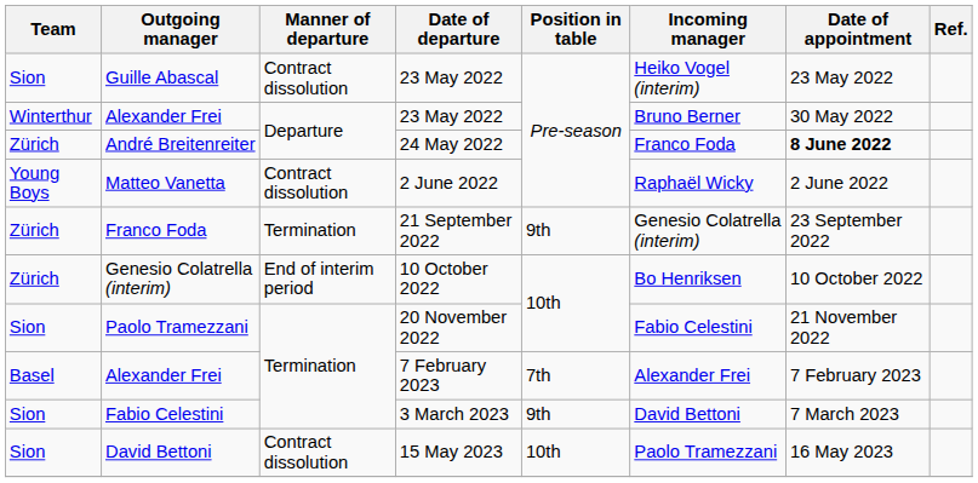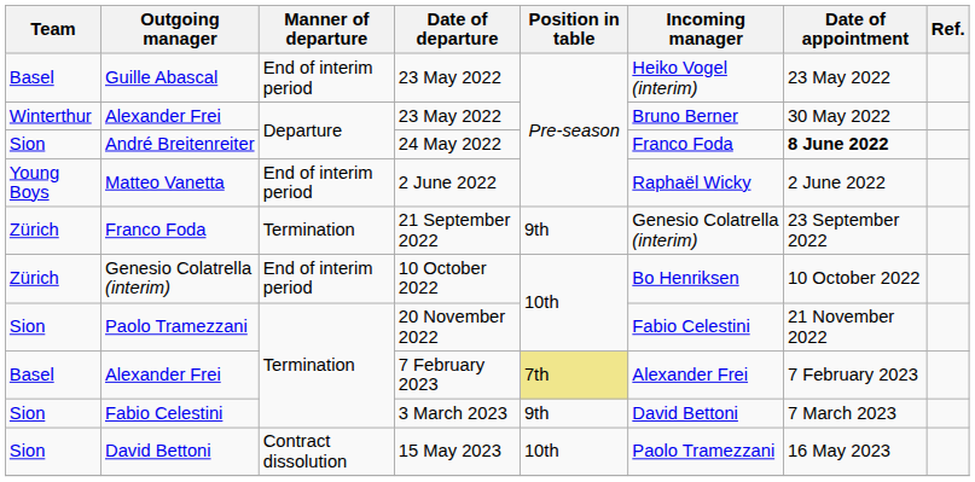Guille Abascal | Team: Sion -> Basel
Guille Abascal | Manner of departure: Contract dissolution -> End of interim period
André Breitenreiter | Team: Zürich -> Sion
Matteo Vanetta | Manner of departure: Contract dissolution -> End of interim period
Alexander Frei / 7 February 2023 | Position in table: no background -> khaki background
